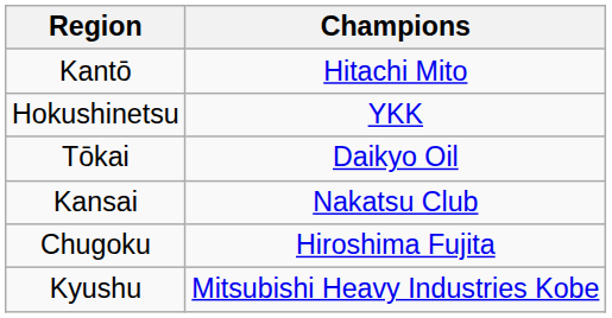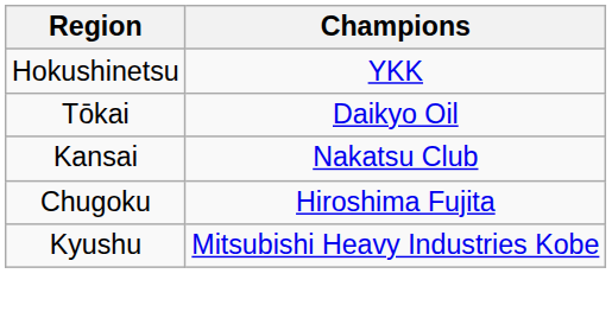- row: Kantō | Hitachi Mito
